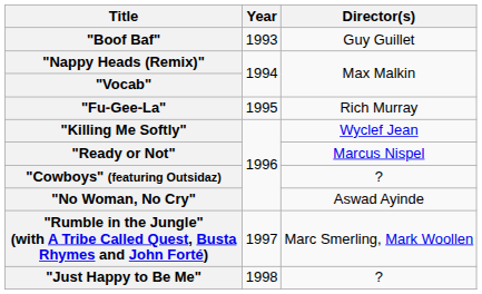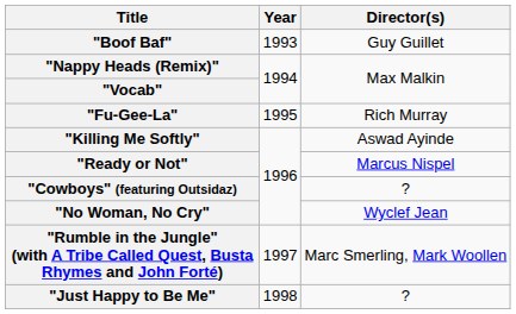"Killing Me Softly" | Director(s): Wyclef Jean -> Aswad Ayinde
"No Woman, No Cry" | Director(s): Aswad Ayinde -> Wyclef Jean
